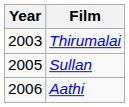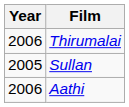Thirumalai | Year: 2003 -> 2006
